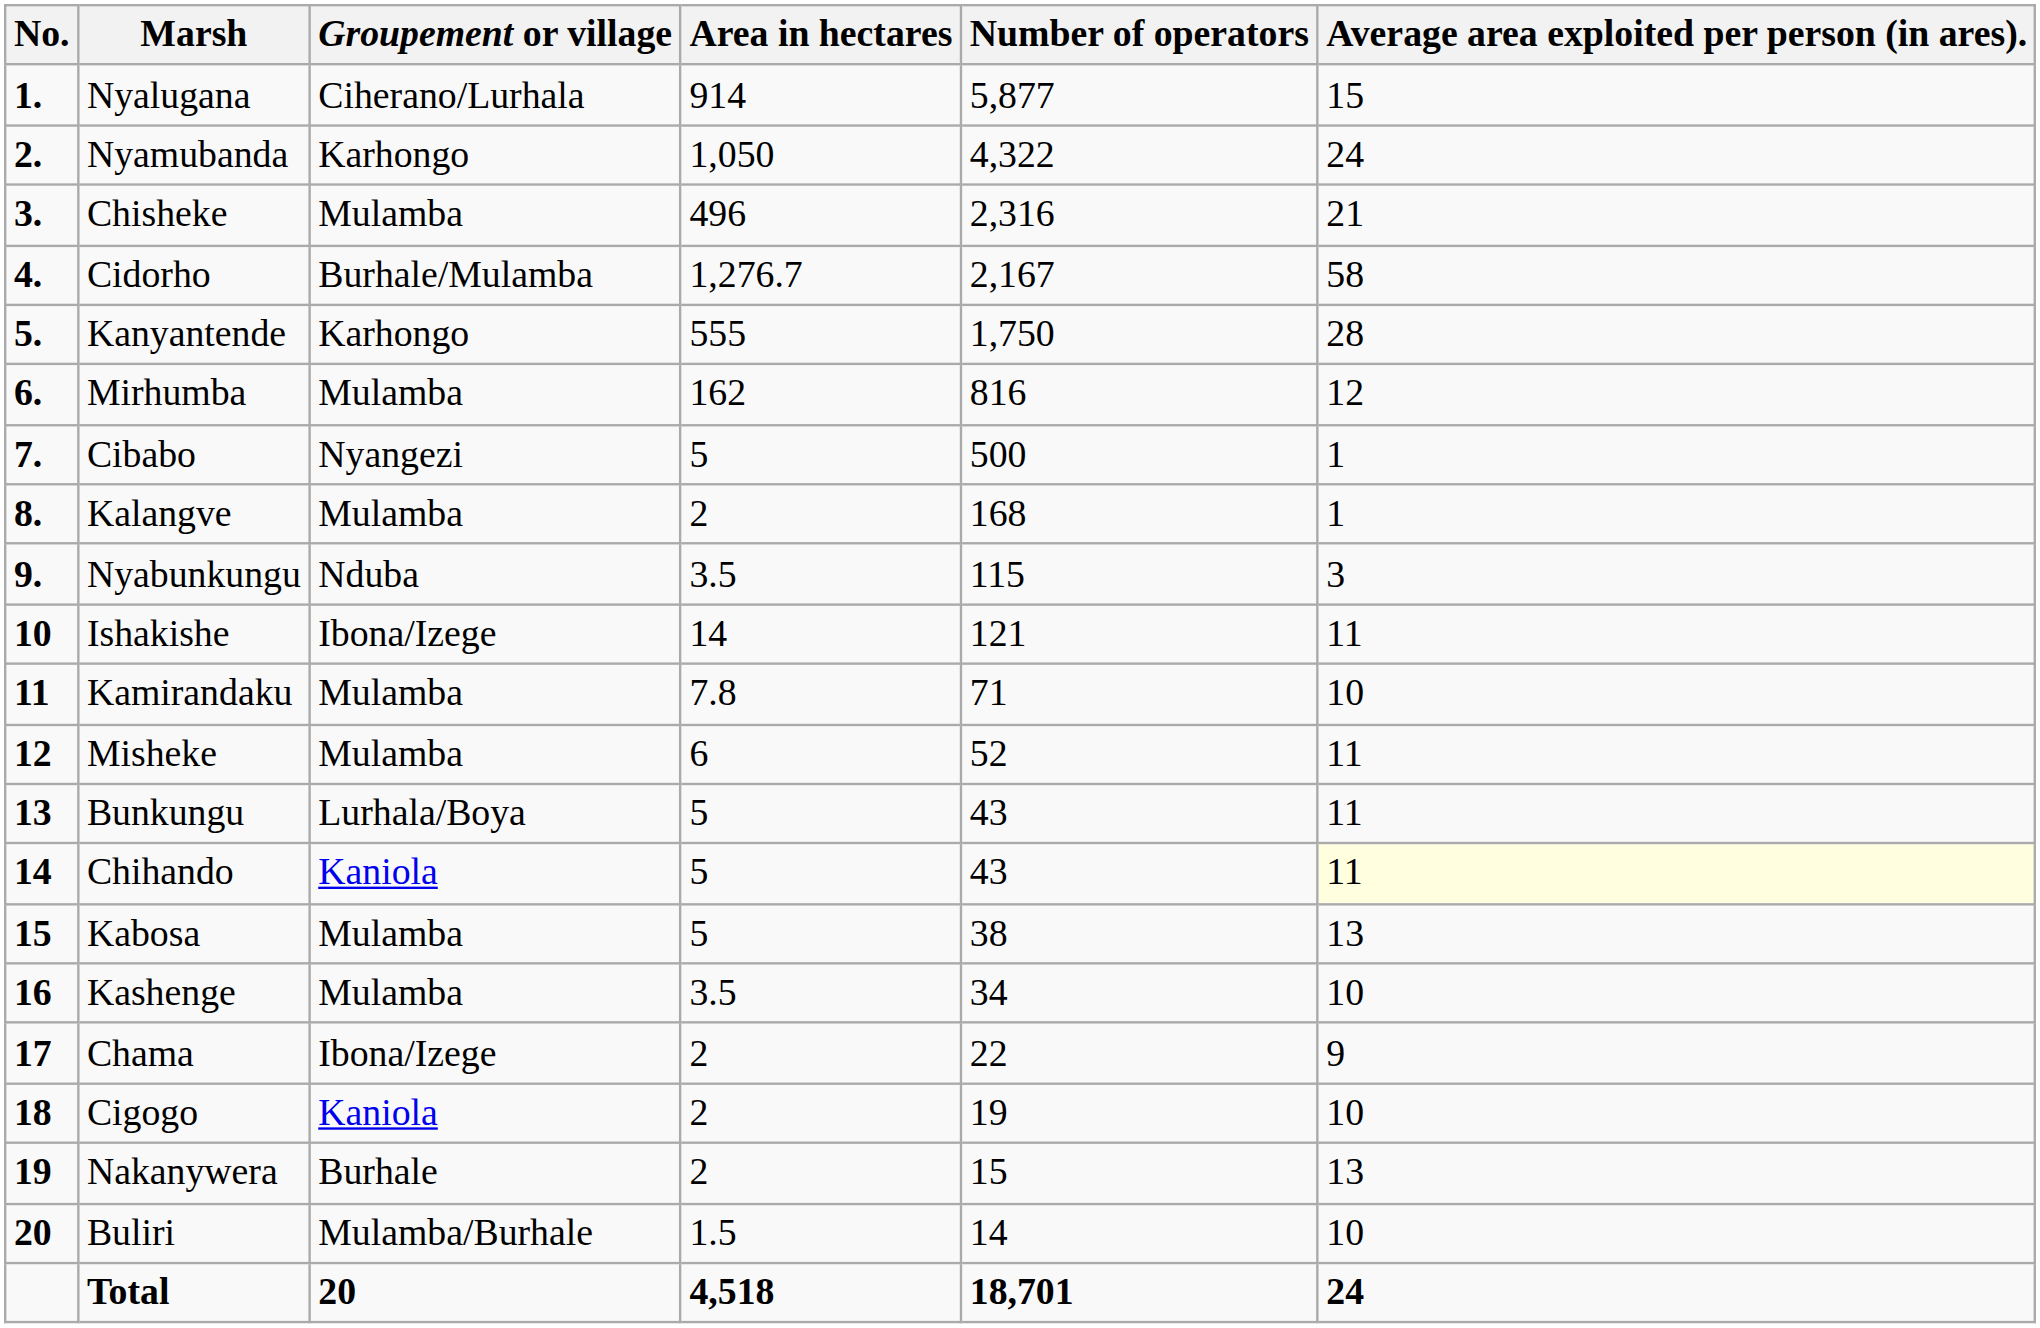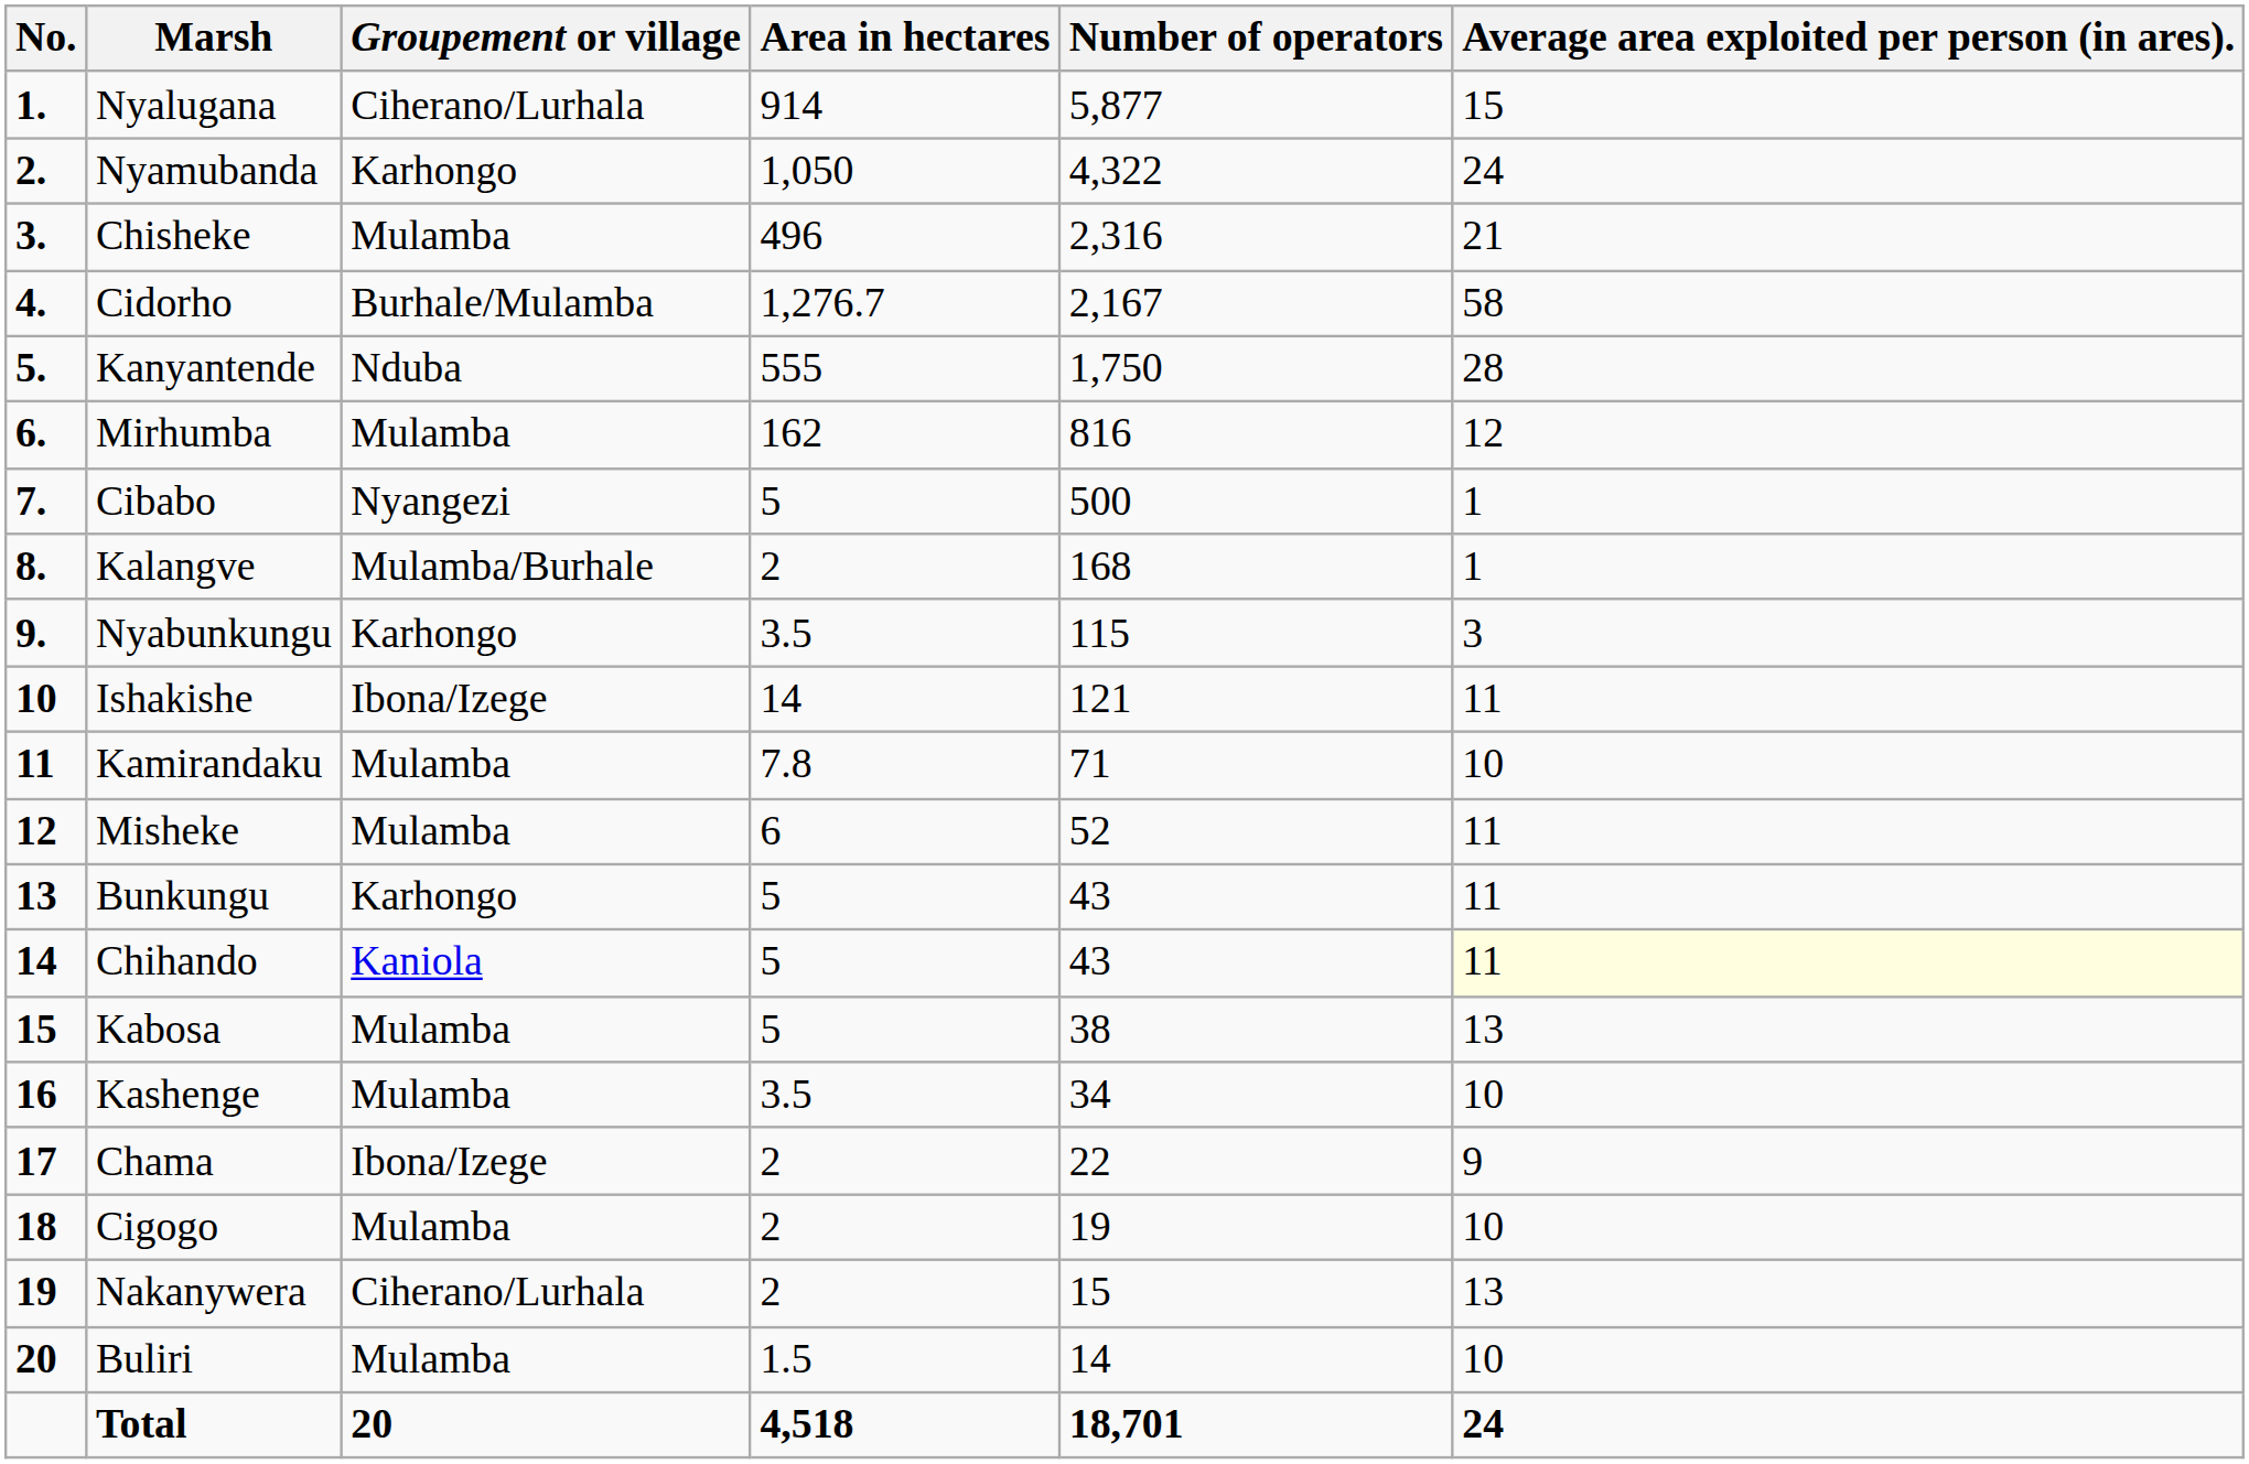Kanyantende | Groupement or village: Karhongo -> Nduba
Kalangve | Groupement or village: Mulamba -> Mulamba/Burhale
Nyabunkungu | Groupement or village: Nduba -> Karhongo
Bunkungu | Groupement or village: Lurhala/Boya -> Karhongo
Cigogo | Groupement or village: Kaniola -> Mulamba
Nakanywera | Groupement or village: Burhale -> Ciherano/Lurhala
Buliri | Groupement or village: Mulamba/Burhale -> Mulamba
